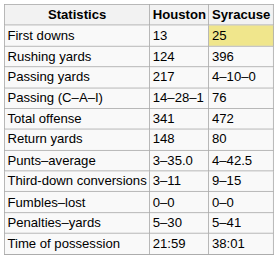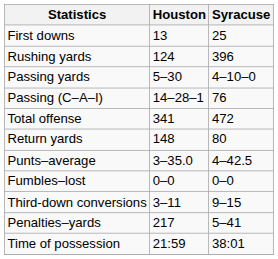First downs | Syracuse: khaki background -> no background
Passing yards | Houston: 217 -> 5–30
rows swapped: Fumbles–lost <-> Third-down conversions
Penalties–yards | Houston: 5–30 -> 217
